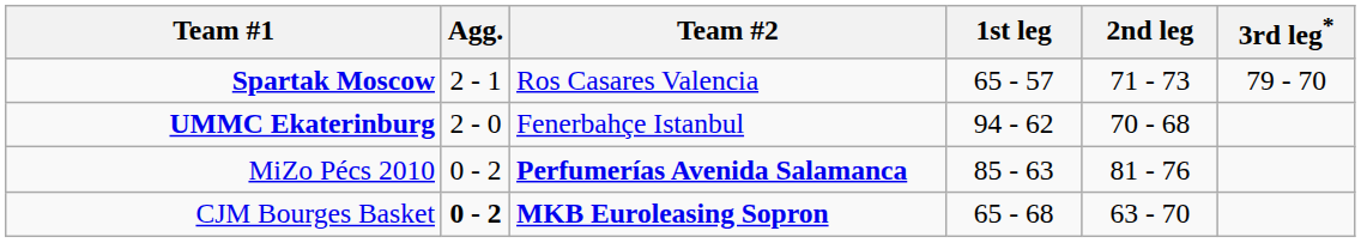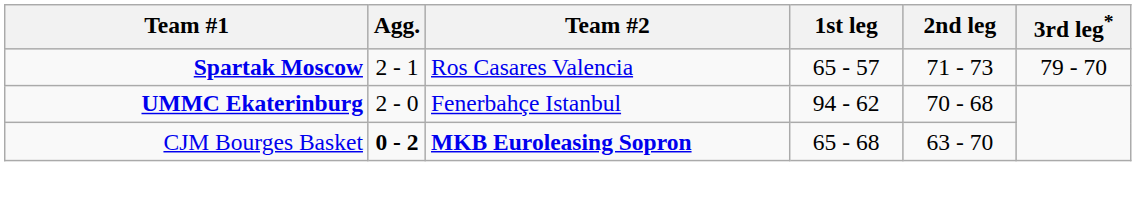- row: MiZo Pécs 2010 | 0 - 2 | Perfumerías Avenida Salamanca | 85 - 63 | 81 - 76
